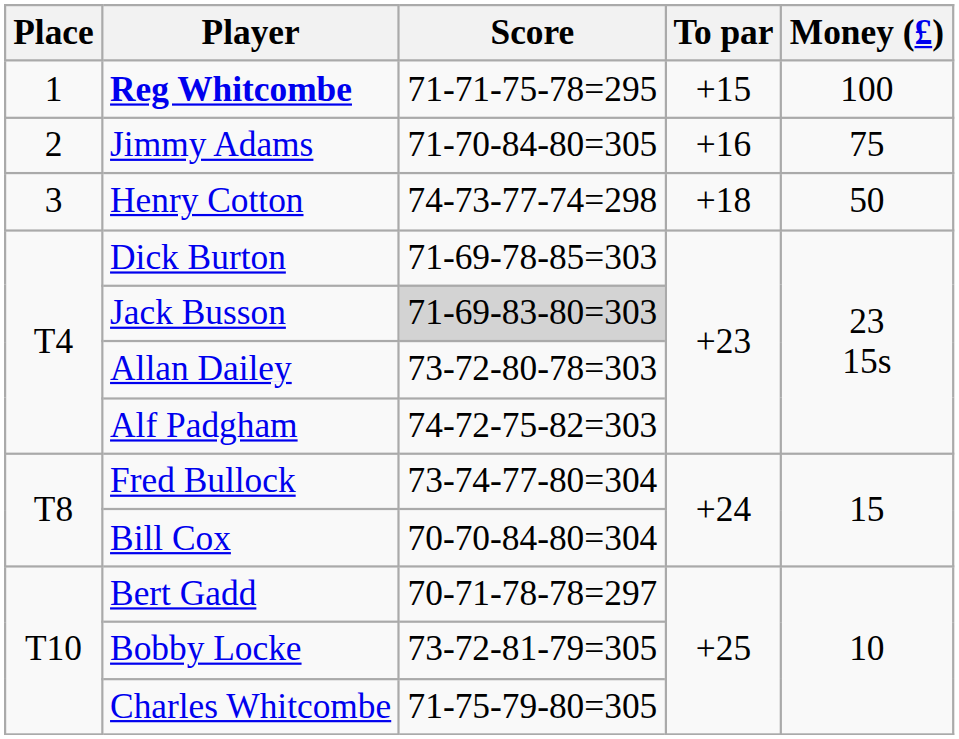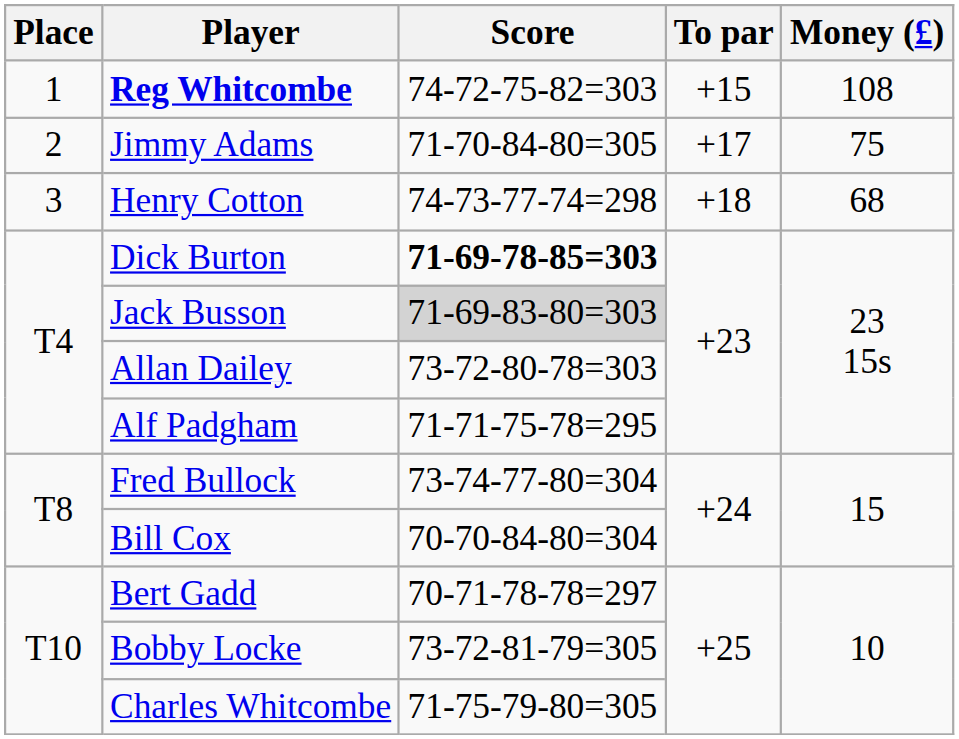Reg Whitcombe | Score: 71-71-75-78=295 -> 74-72-75-82=303
Reg Whitcombe | Money (£): 100 -> 108
Jimmy Adams | To par: +16 -> +17
Henry Cotton | Money (£): 50 -> 68
Dick Burton | Score: normal -> bold
Alf Padgham | Score: 74-72-75-82=303 -> 71-71-75-78=295
